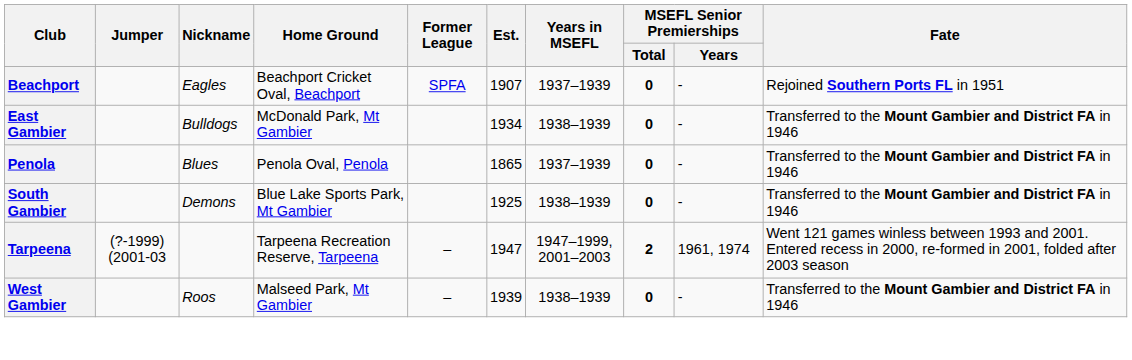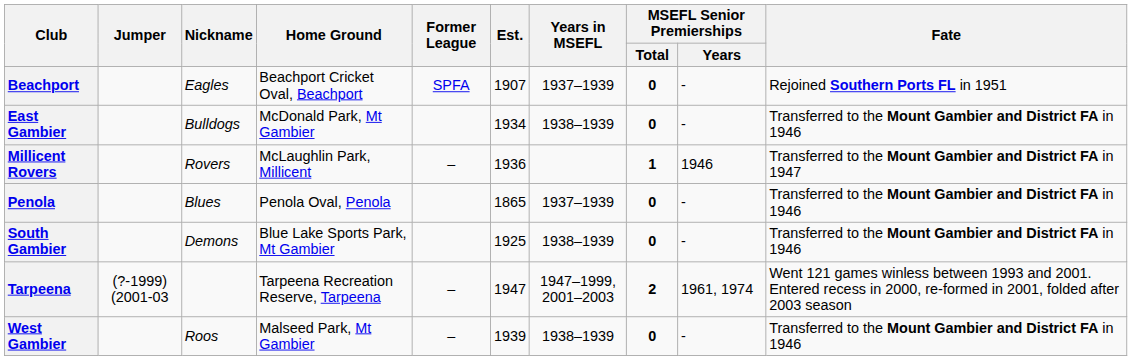+ row: Millicent Rovers | Rovers | McLaughlin Park, Millicent | – | 1936 | 1 | 1946 | Transferred to the Mount Gambier and District FA in 1947
